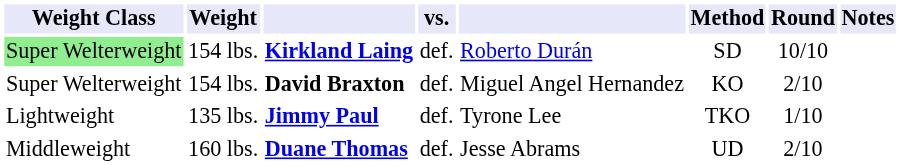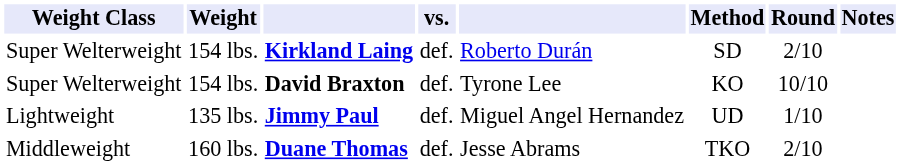Kirkland Laing | Weight Class: lightgreen background -> no background
Kirkland Laing | Round: 10/10 -> 2/10
David Braxton | column 5: Miguel Angel Hernandez -> Tyrone Lee
David Braxton | Round: 2/10 -> 10/10
Jimmy Paul | column 5: Tyrone Lee -> Miguel Angel Hernandez
Jimmy Paul | Method: TKO -> UD
Duane Thomas | Method: UD -> TKO
